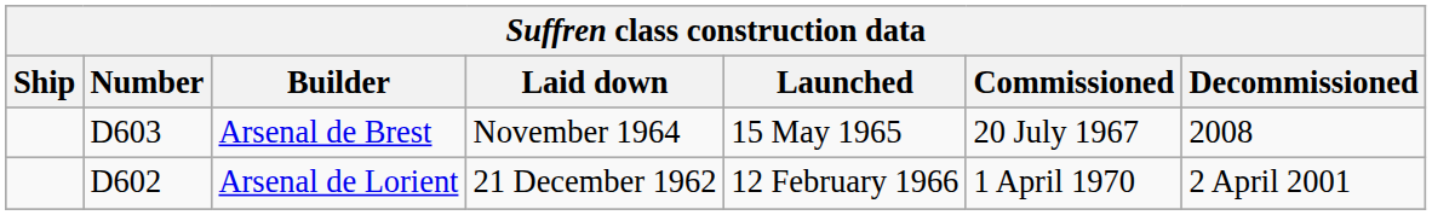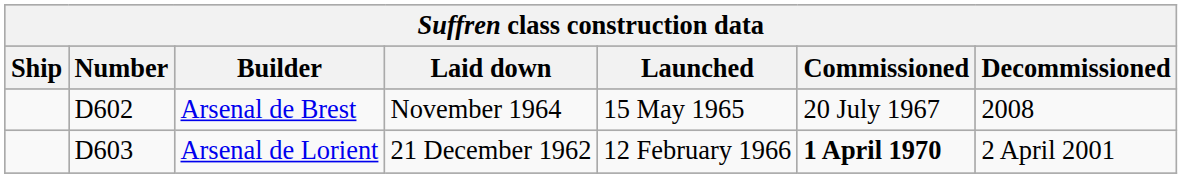Arsenal de Brest | Number: D603 -> D602
Arsenal de Lorient | Number: D602 -> D603
Arsenal de Lorient | Commissioned: normal -> bold
